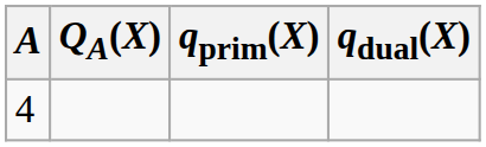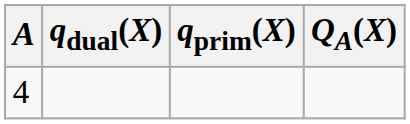columns swapped: QA(X) <-> qdual(X)
